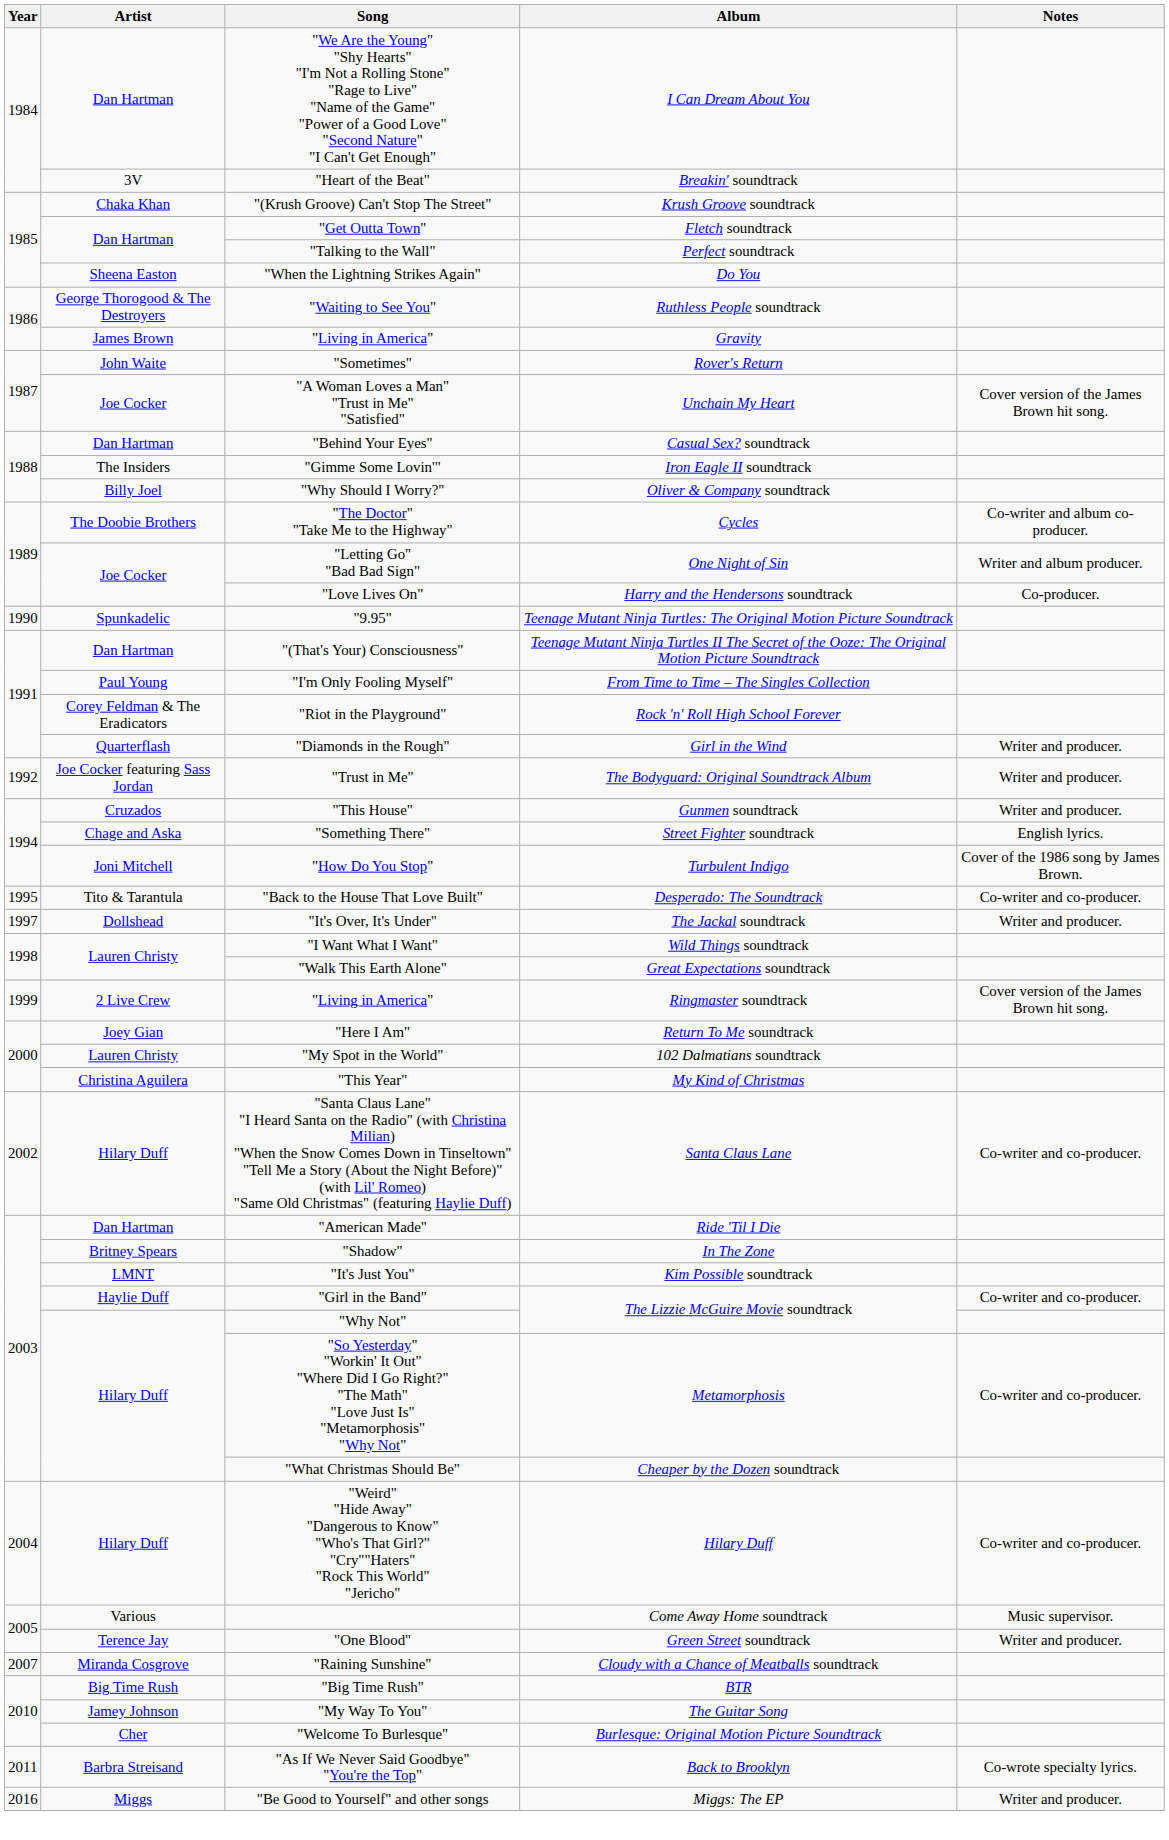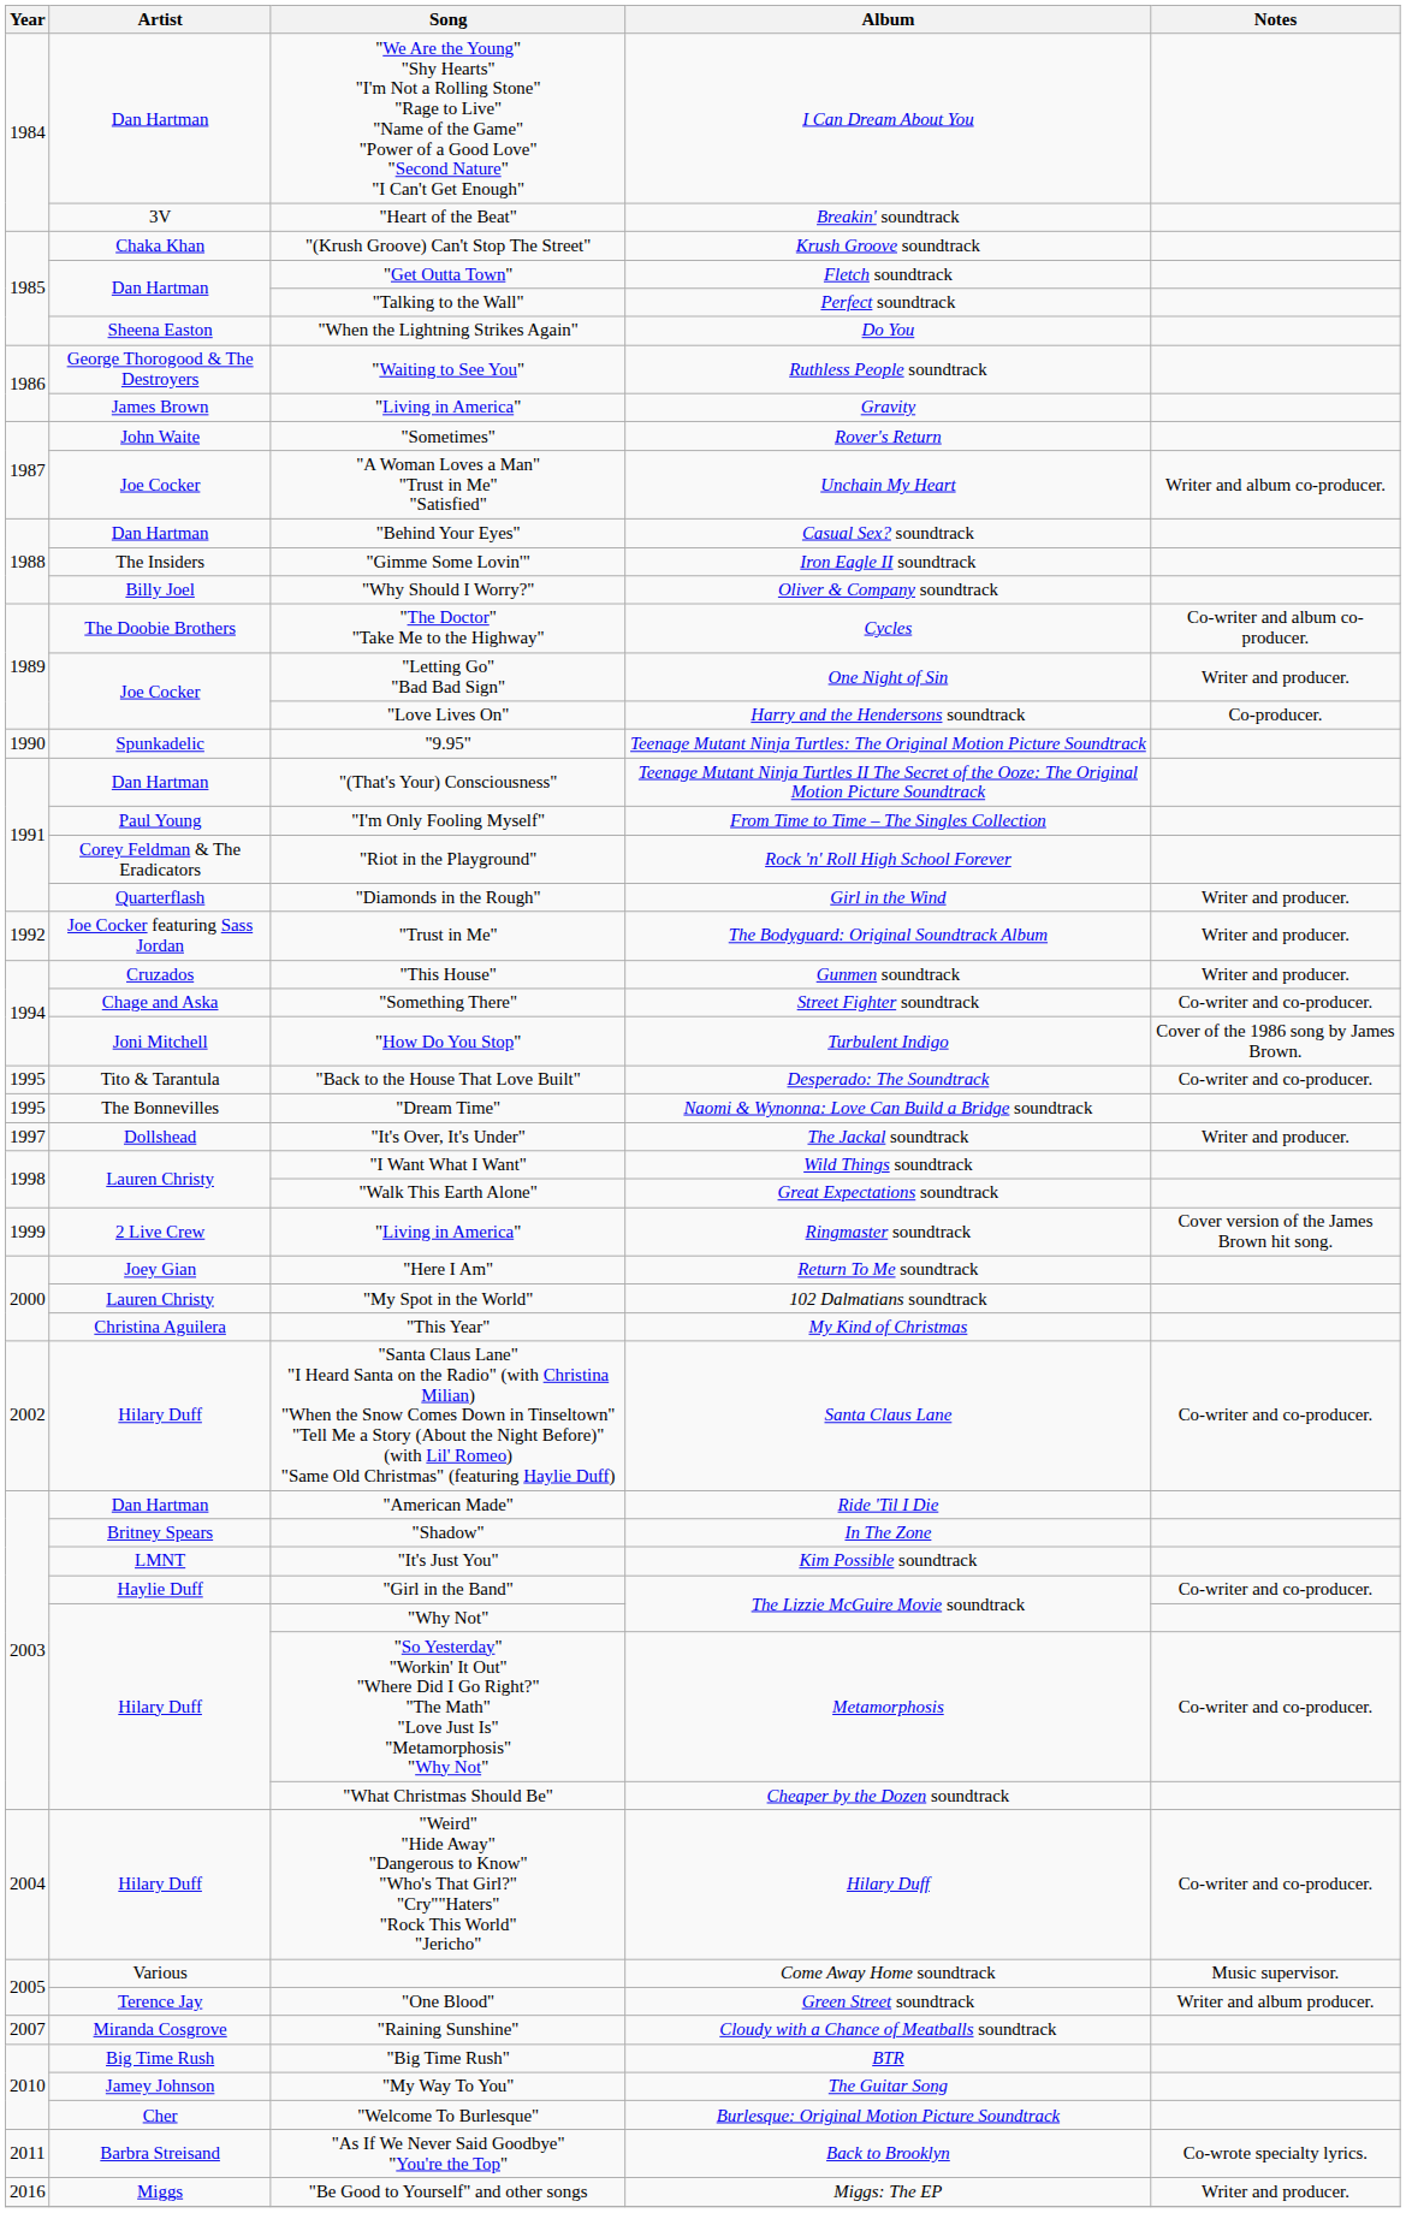"A Woman Loves a Man" "Trust in Me" "Satisfied" | Notes: Cover version of the James Brown hit song. -> Writer and album co-producer.
"Letting Go" "Bad Bad Sign" | Notes: Writer and album producer. -> Writer and producer.
"Something There" | Notes: English lyrics. -> Co-writer and co-producer.
+ row: 1995 | The Bonnevilles | "Dream Time" | Naomi & Wynonna: Love Can Build a Bridge soundtrack
"One Blood" | Notes: Writer and producer. -> Writer and album producer.
